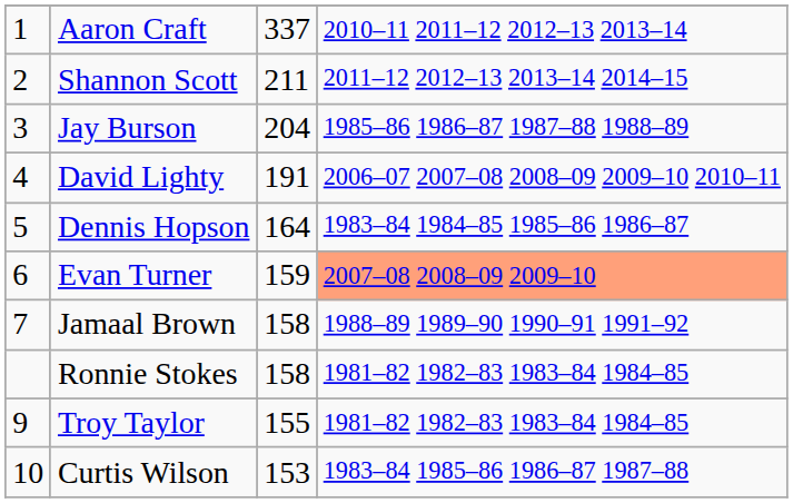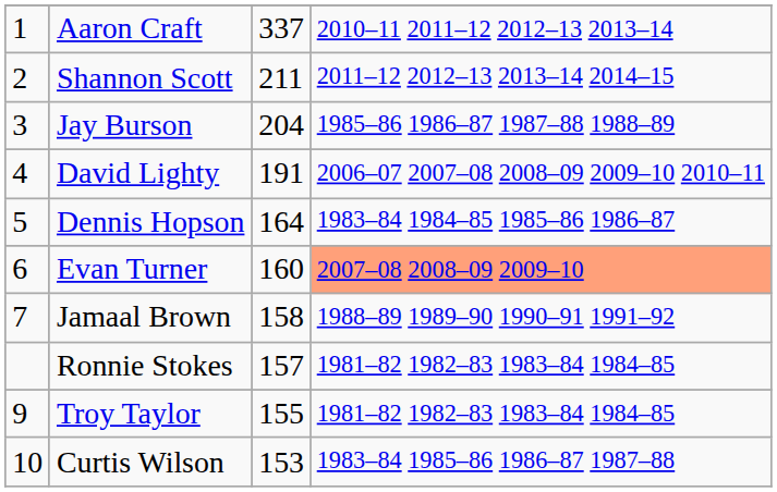Evan Turner | column 3: 159 -> 160
Ronnie Stokes | column 3: 158 -> 157
